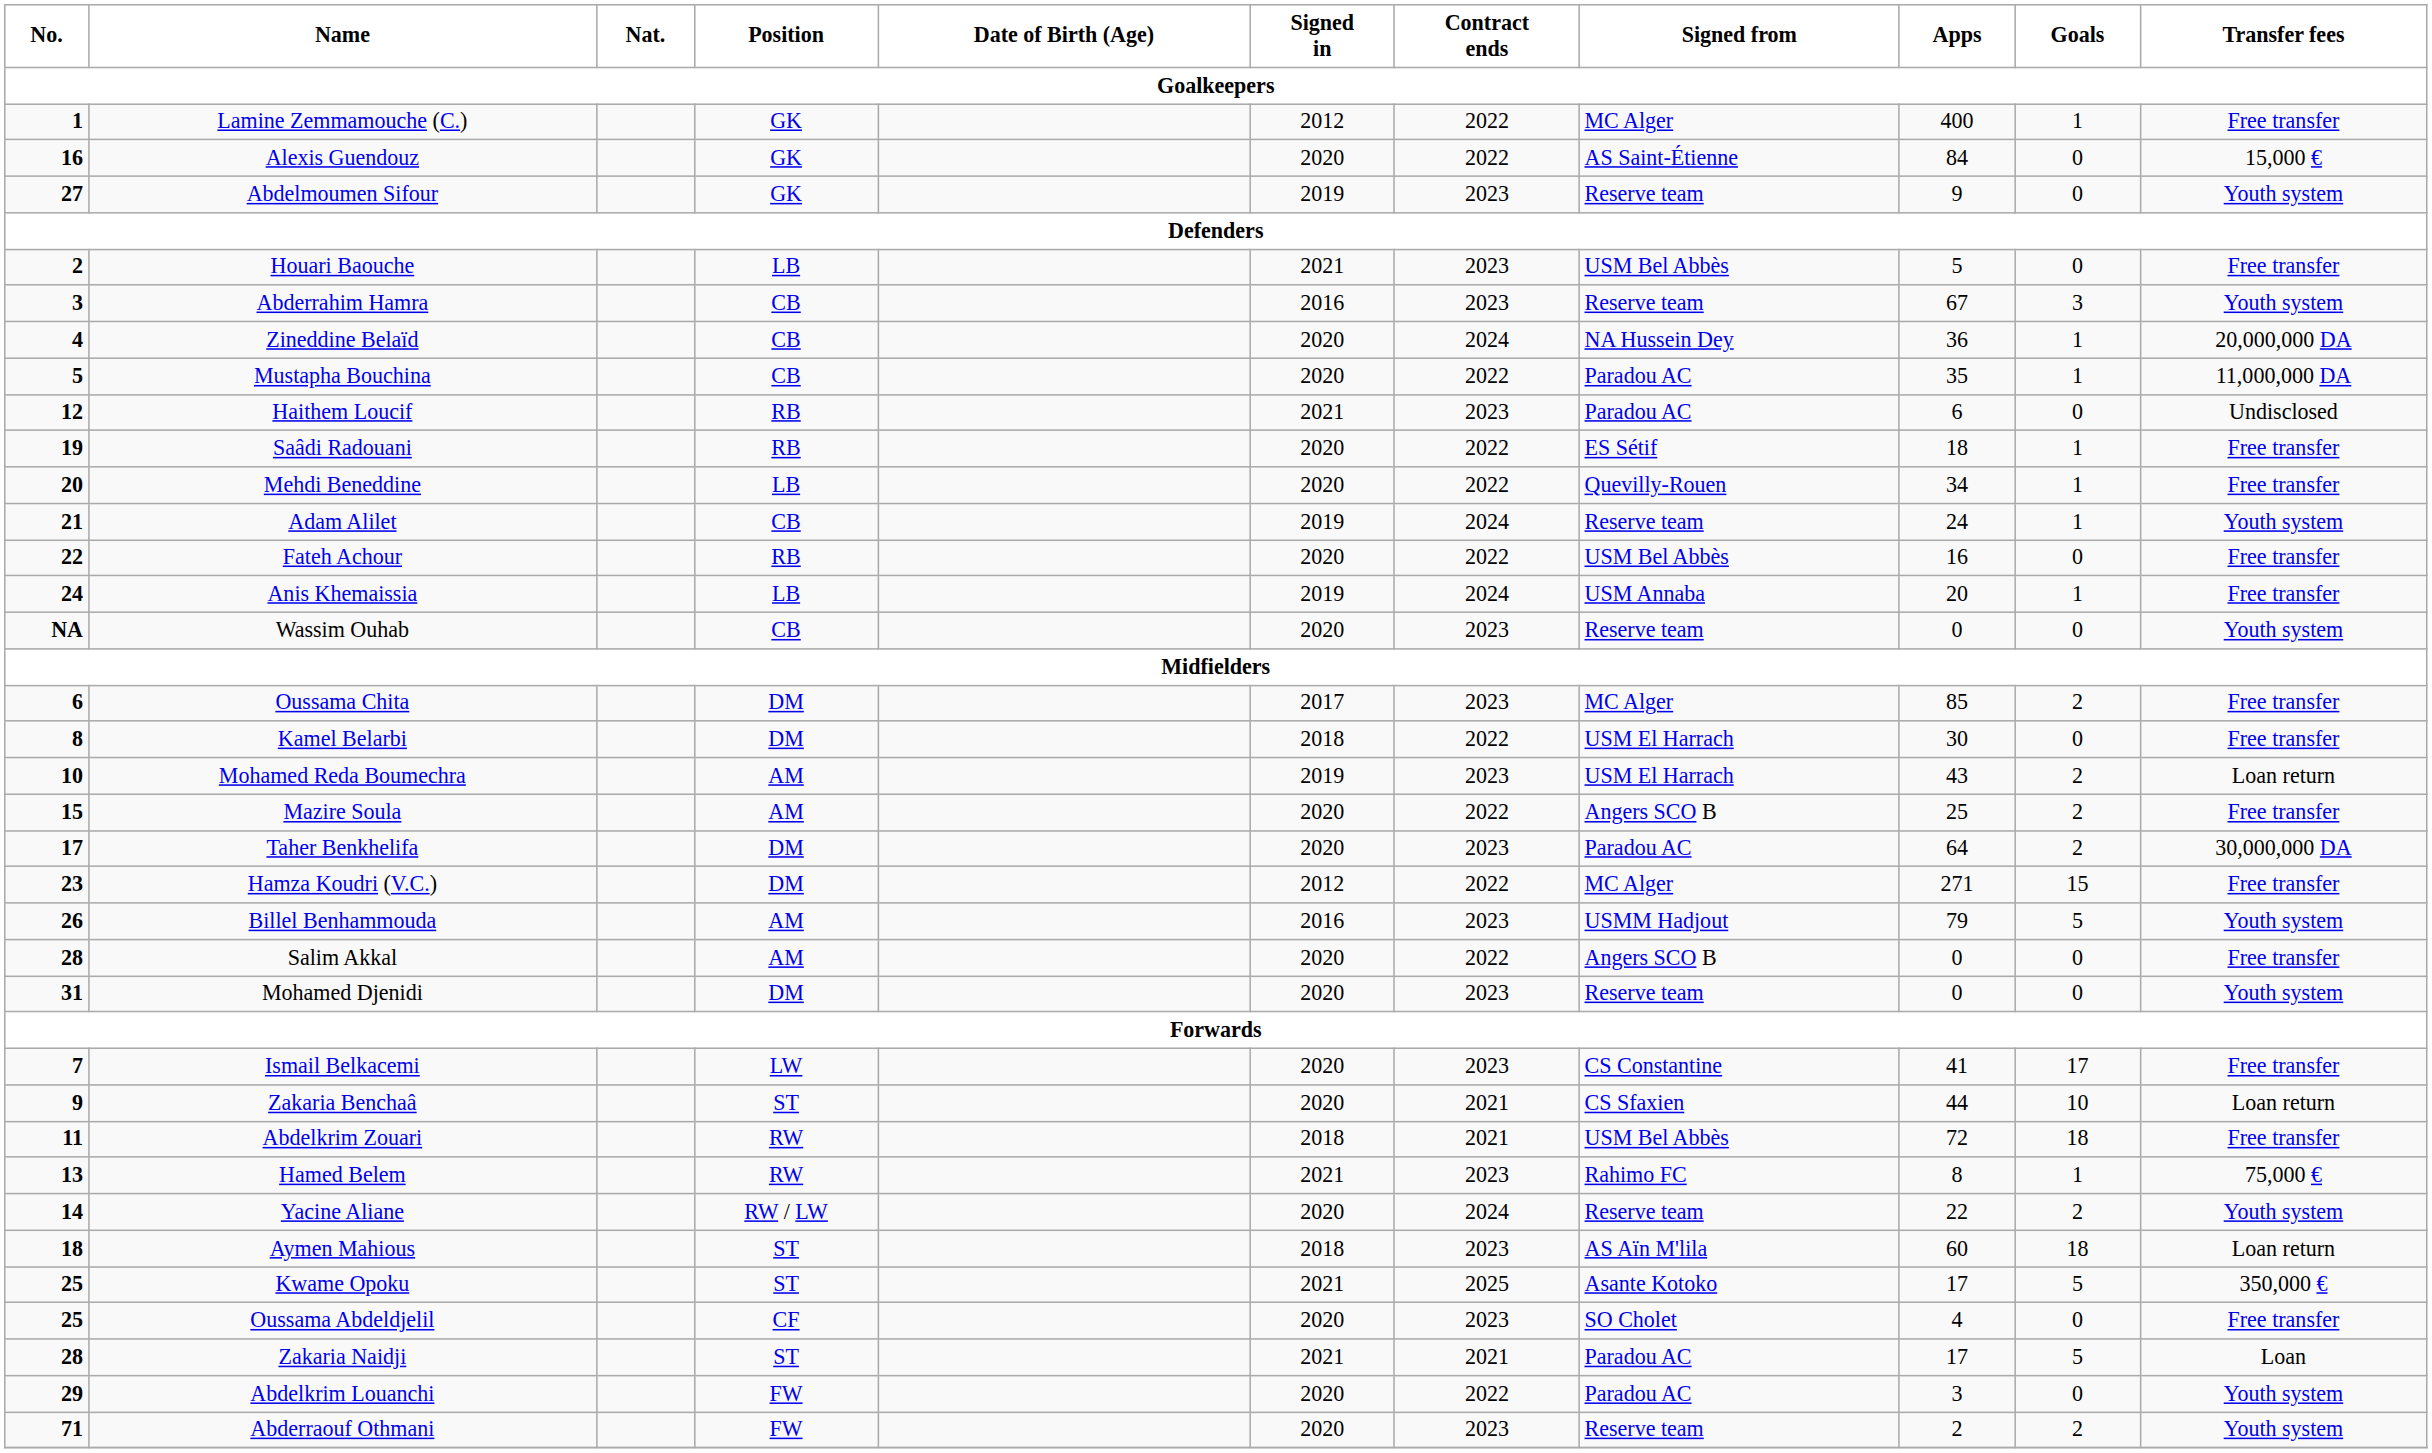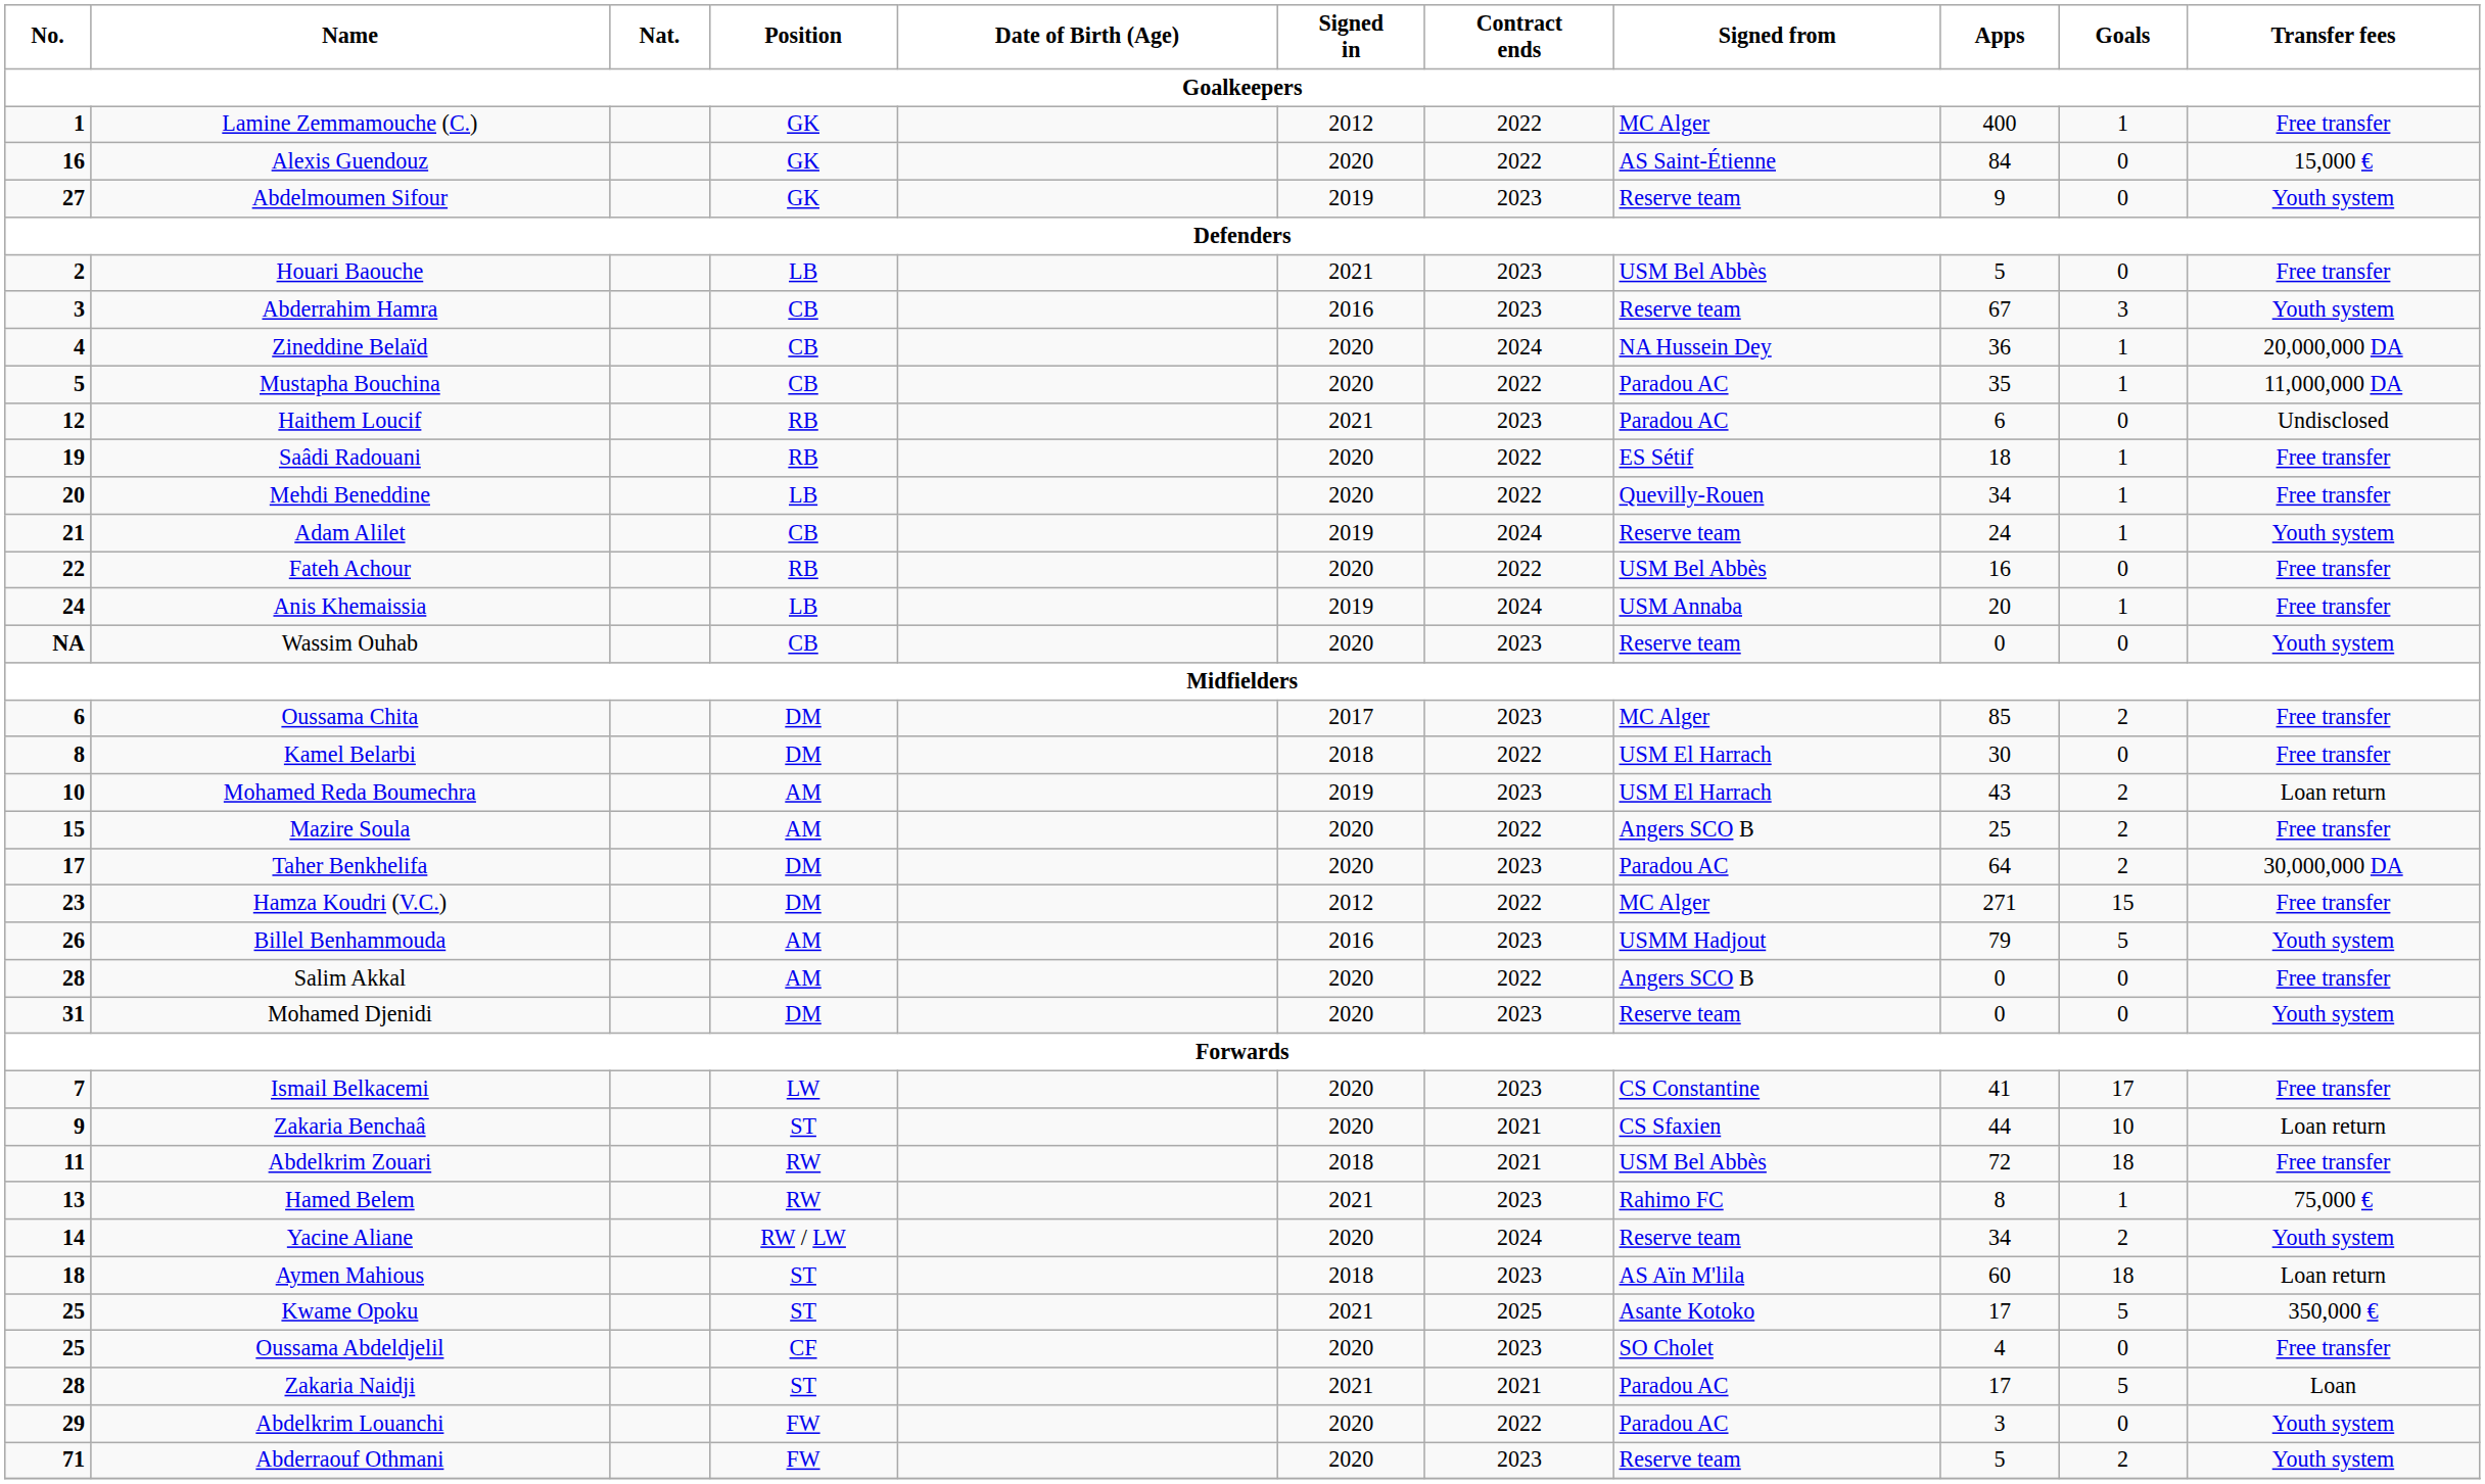Yacine Aliane | Apps: 22 -> 34
Abderraouf Othmani | Apps: 2 -> 5
